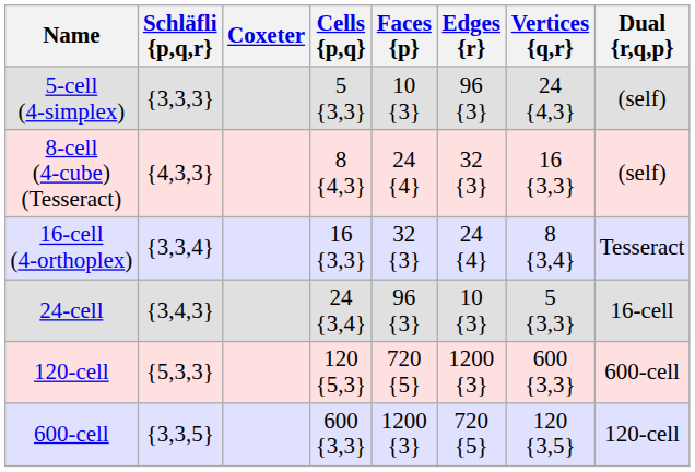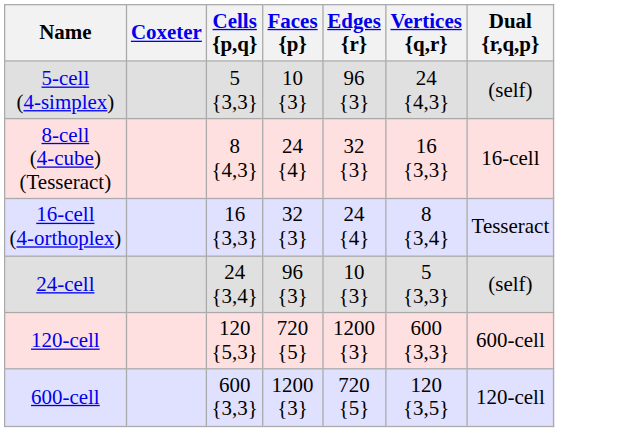- column: Schläfli {p,q,r} | {3,3,3} | {4,3,3} | {3,3,4} | {3,4,3} | {5,3,3} | {3,3,5}
8-cell (4-cube) (Tesseract) | Dual {r,q,p}: (self) -> 16-cell
24-cell | Dual {r,q,p}: 16-cell -> (self)
